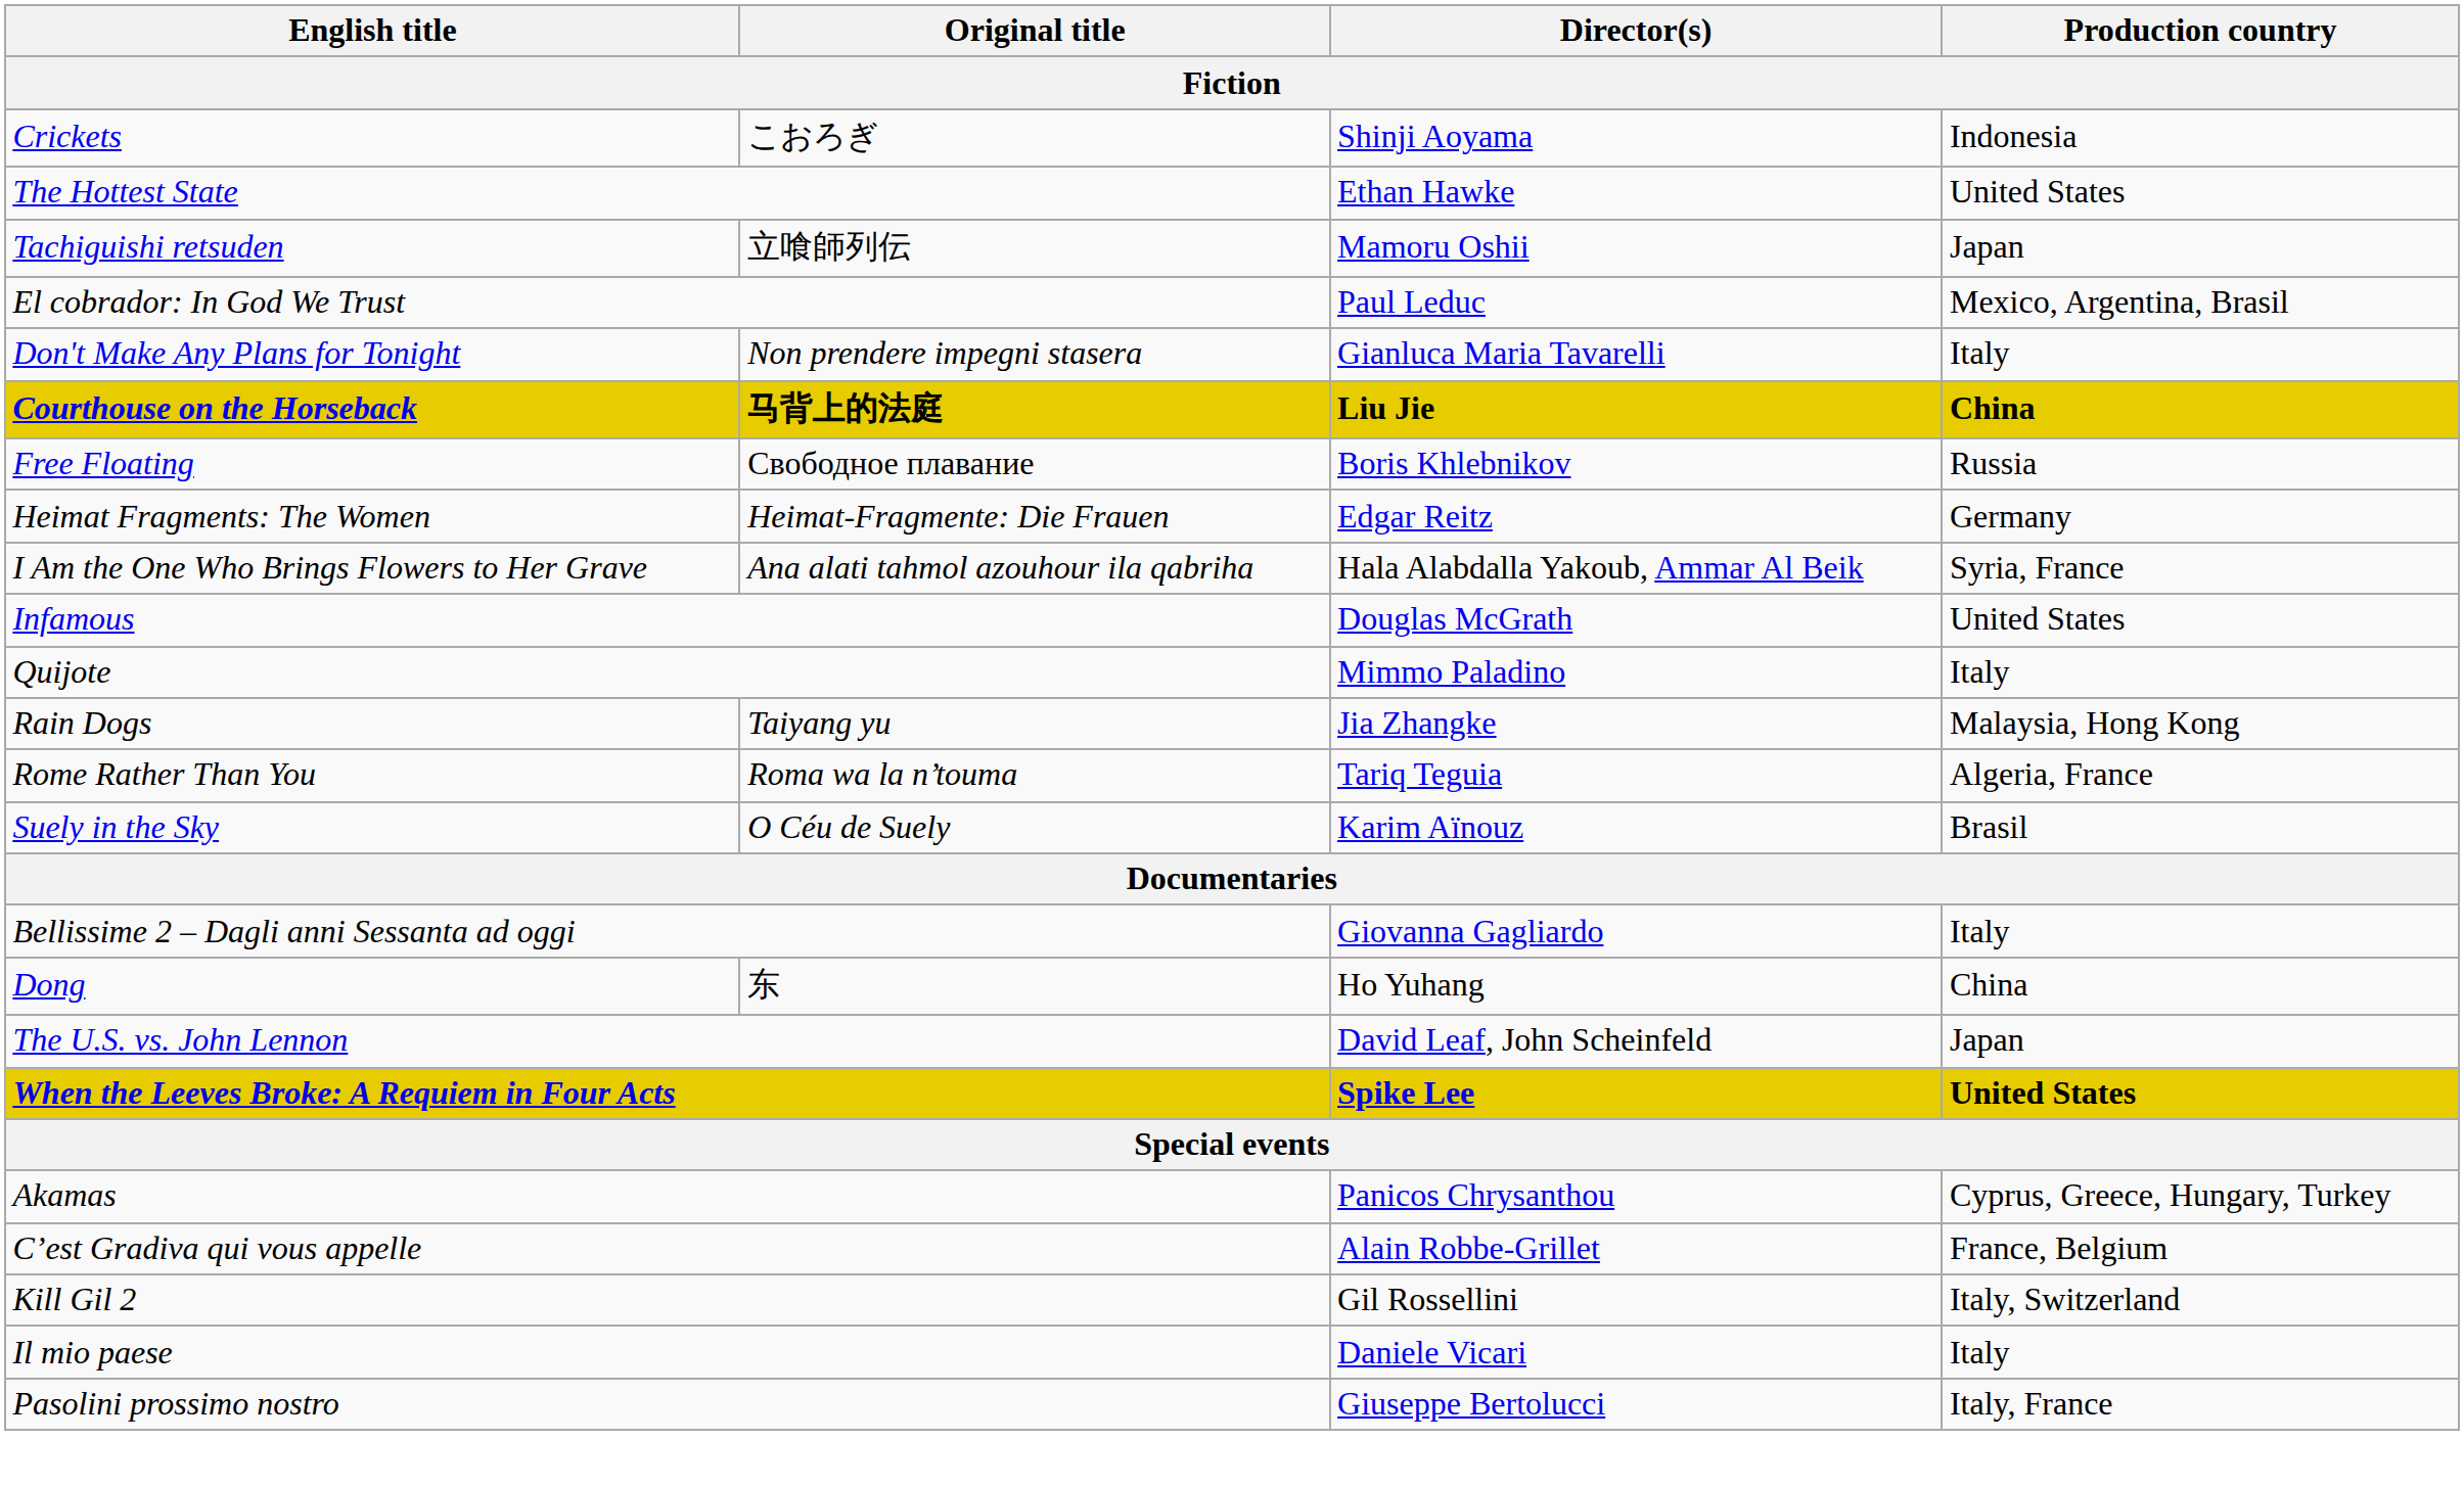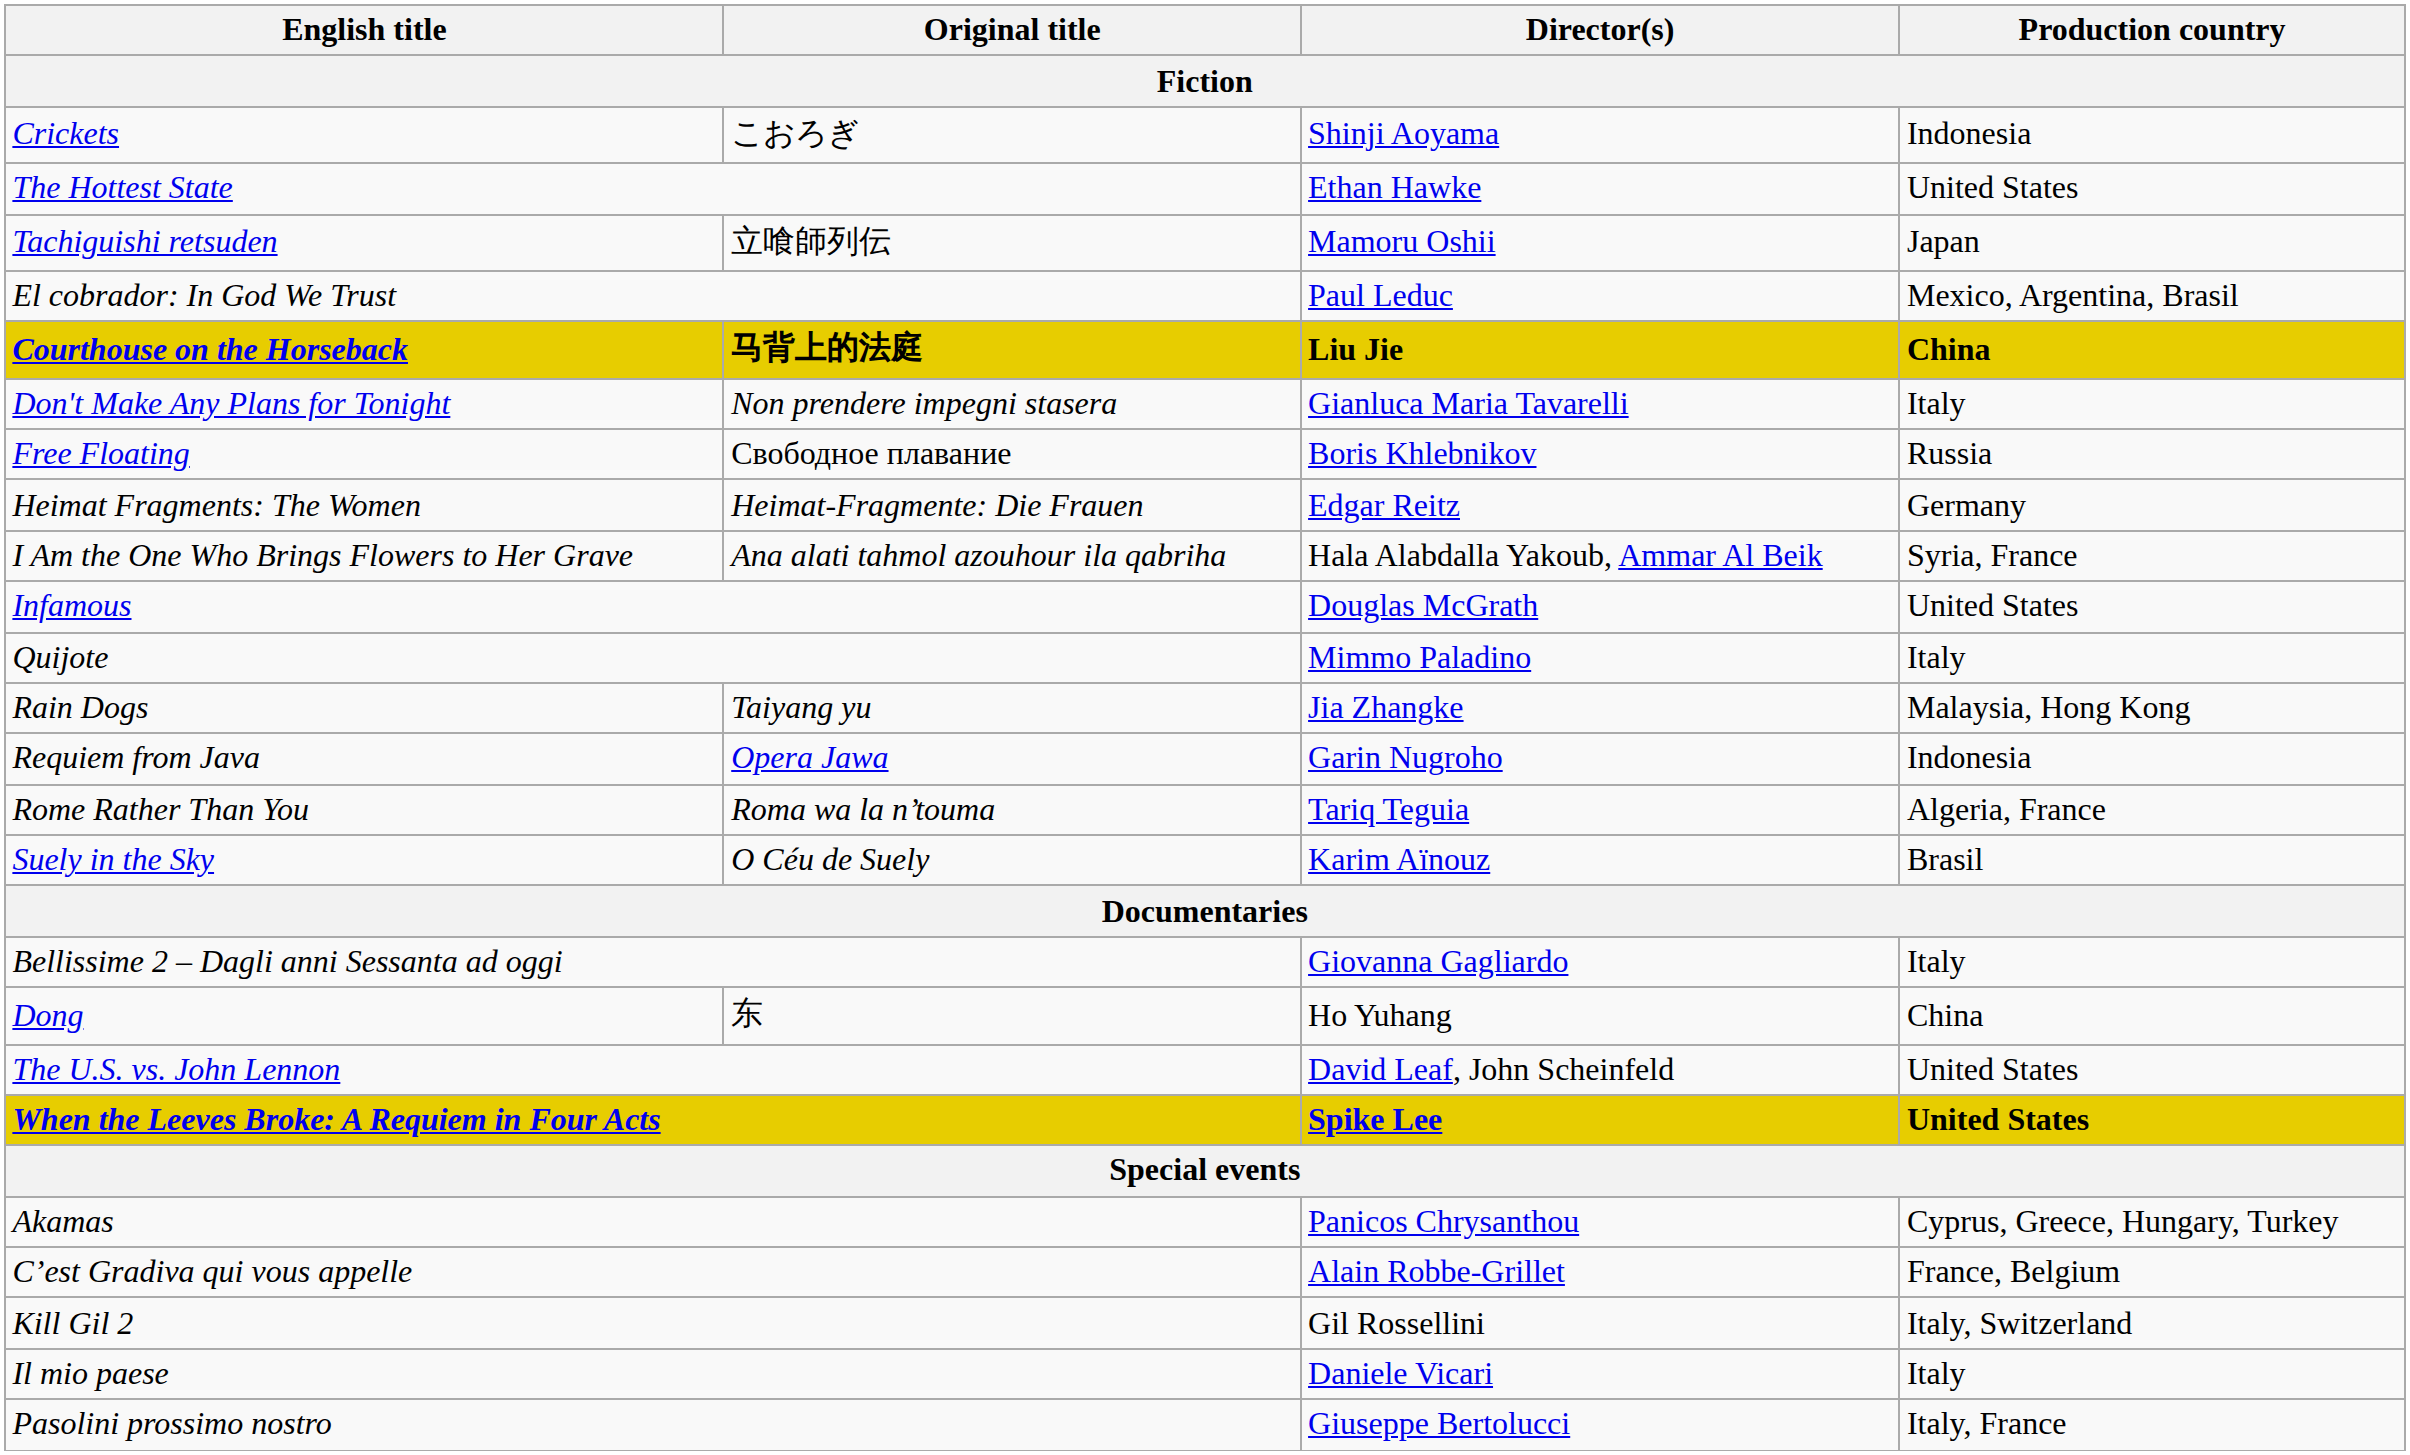rows swapped: Courthouse on the Horseback <-> Don't Make Any Plans for Tonight
+ row: Requiem from Java | Opera Jawa | Garin Nugroho | Indonesia
The U.S. vs. John Lennon | Production country: Japan -> United States
